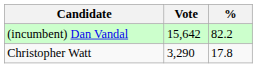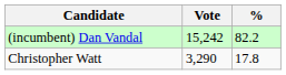(incumbent) Dan Vandal | Vote: 15,642 -> 15,242
